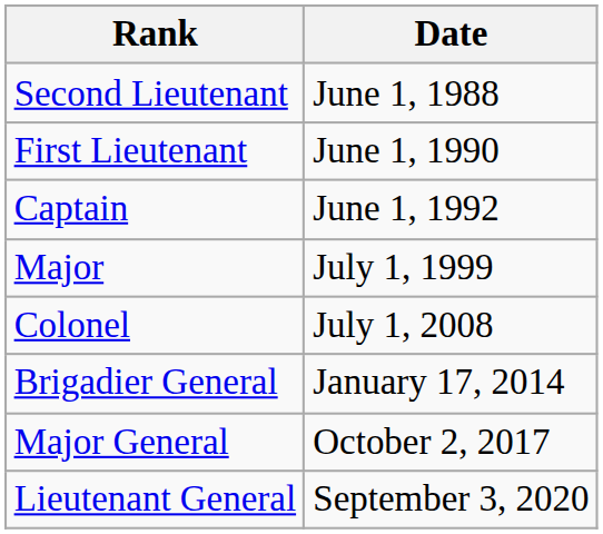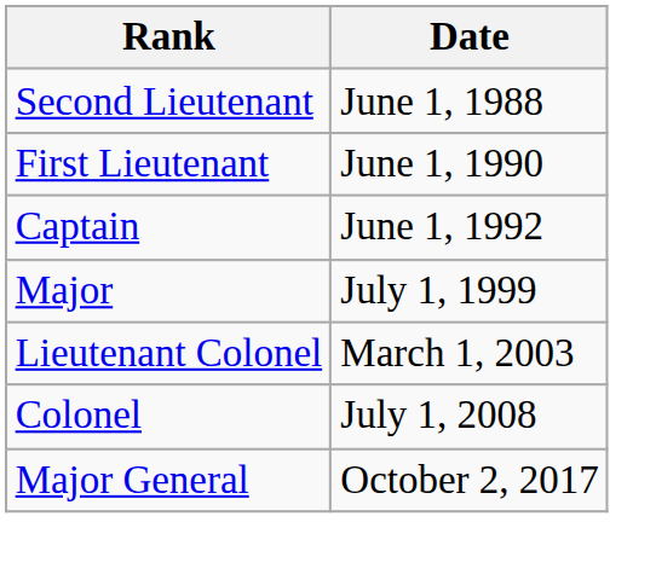+ row: Lieutenant Colonel | March 1, 2003
- row: Brigadier General | January 17, 2014
- row: Lieutenant General | September 3, 2020
